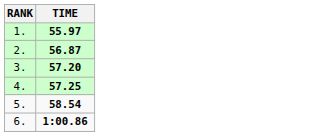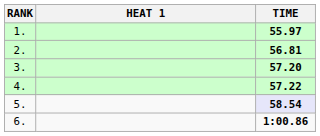+ column: HEAT 1
2. | TIME: 56.87 -> 56.81
4. | TIME: 57.25 -> 57.22
5. | TIME: no background -> lavender background
